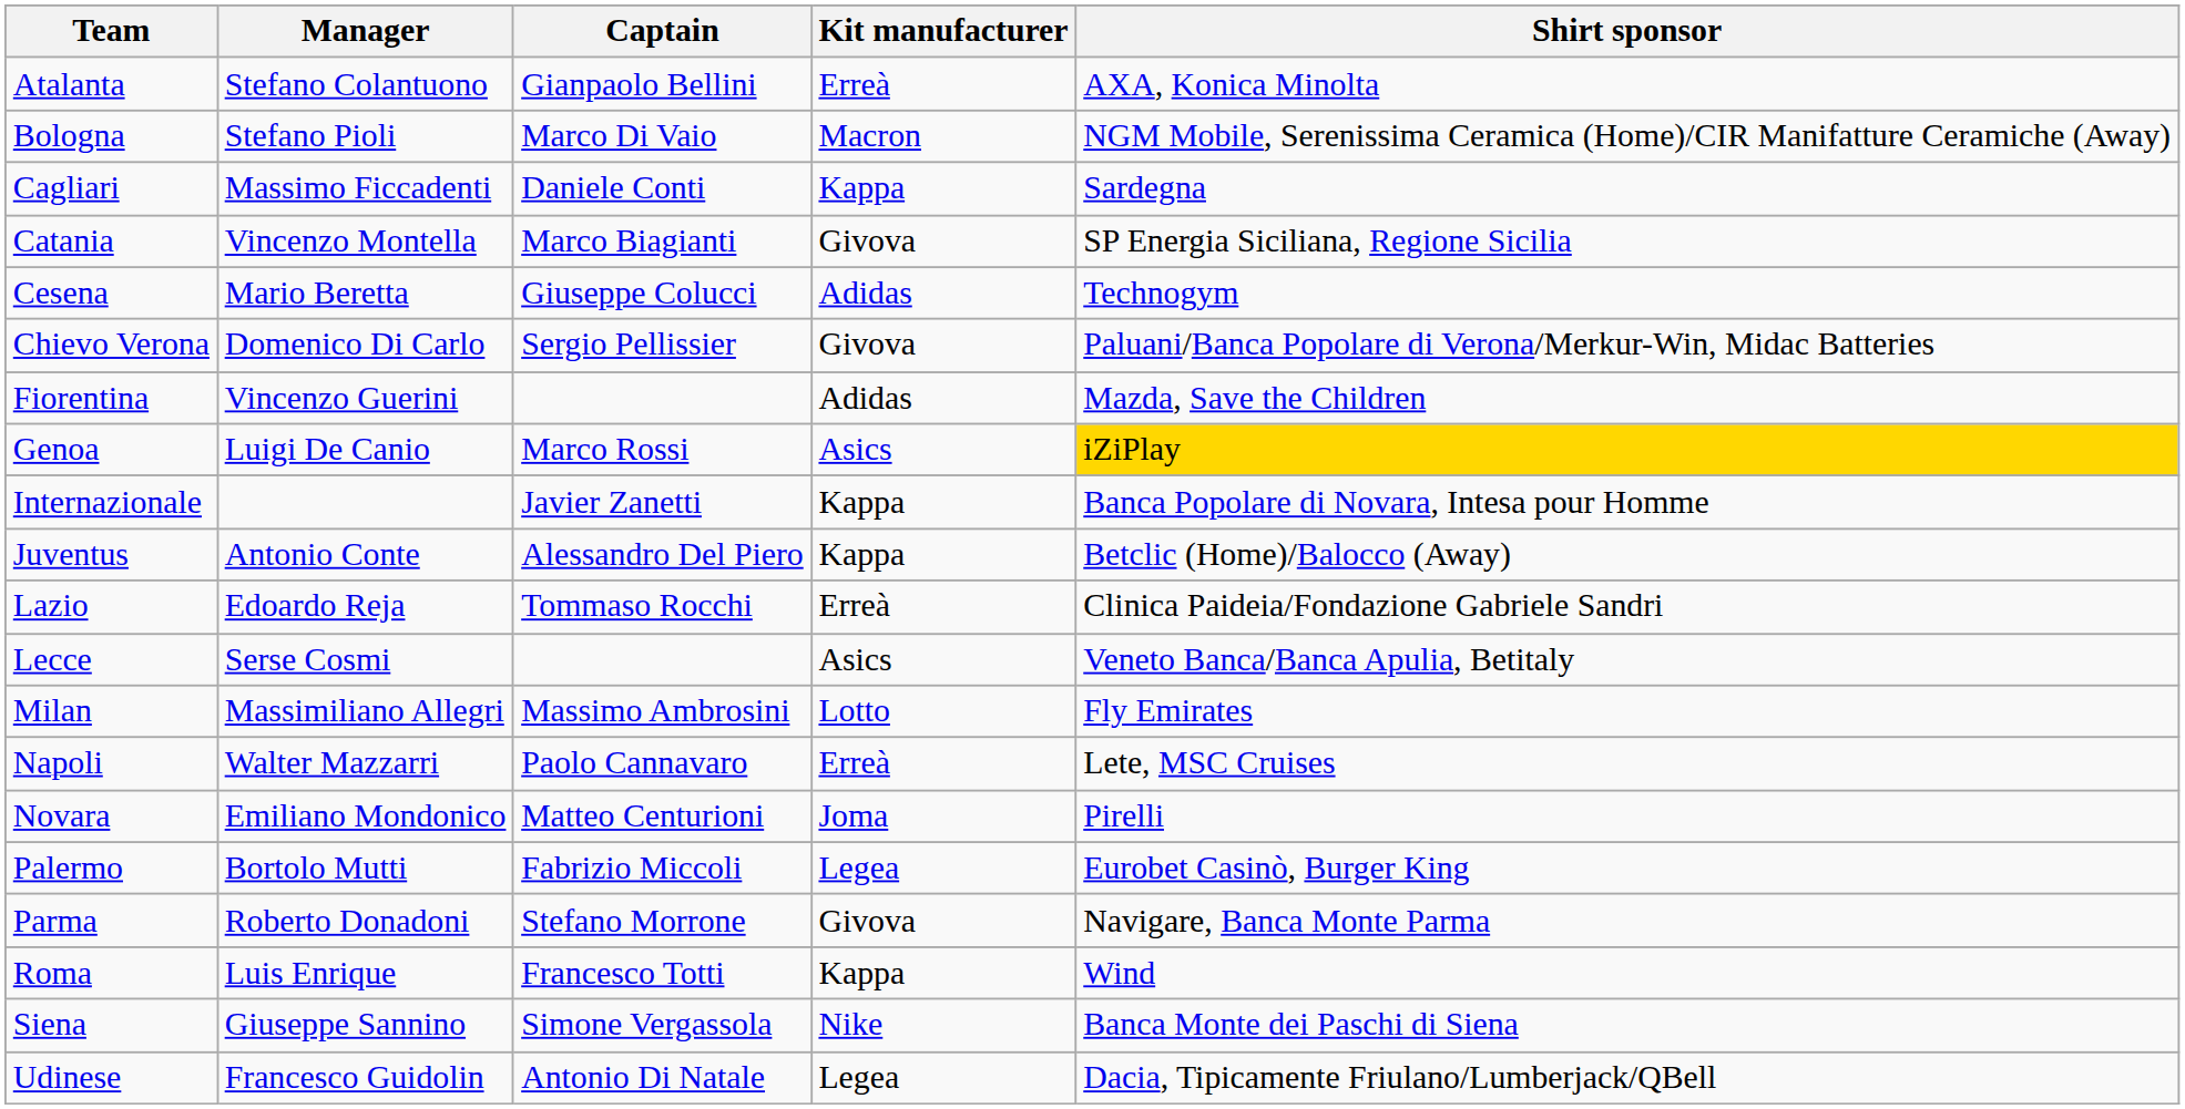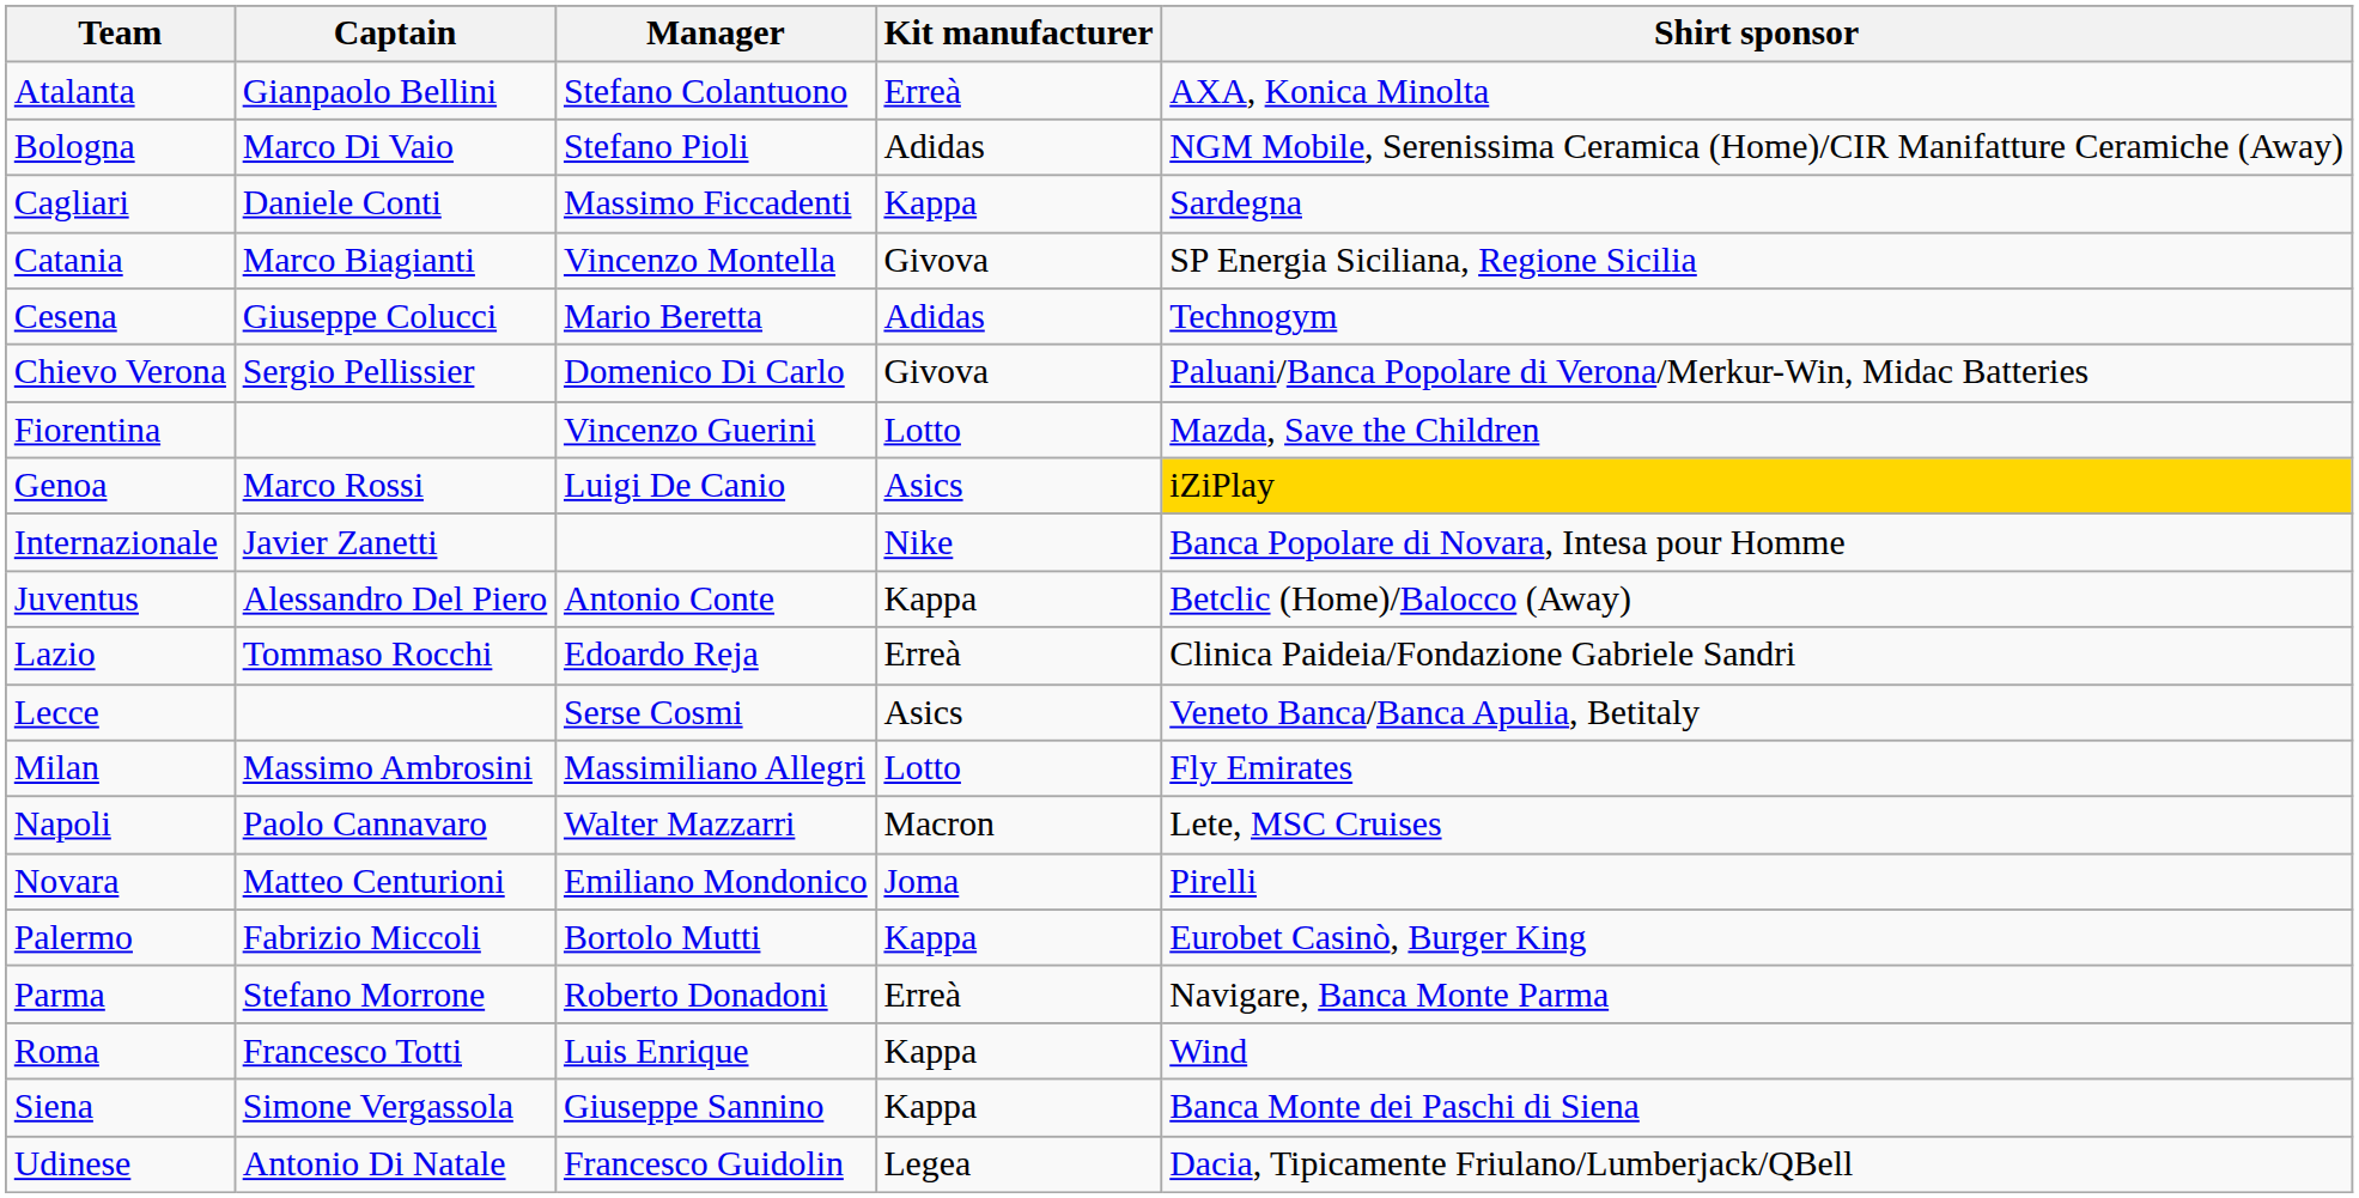columns swapped: Manager <-> Captain
Bologna | Kit manufacturer: Macron -> Adidas
Fiorentina | Kit manufacturer: Adidas -> Lotto
Internazionale | Kit manufacturer: Kappa -> Nike
Napoli | Kit manufacturer: Erreà -> Macron
Palermo | Kit manufacturer: Legea -> Kappa
Parma | Kit manufacturer: Givova -> Erreà
Siena | Kit manufacturer: Nike -> Kappa
